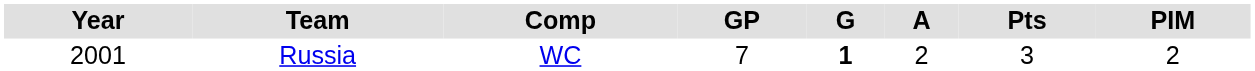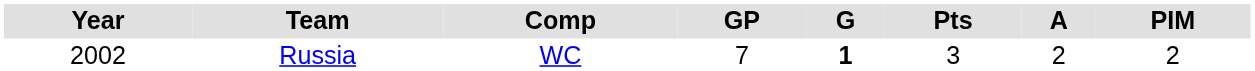columns swapped: A <-> Pts
Russia | Year: 2001 -> 2002
